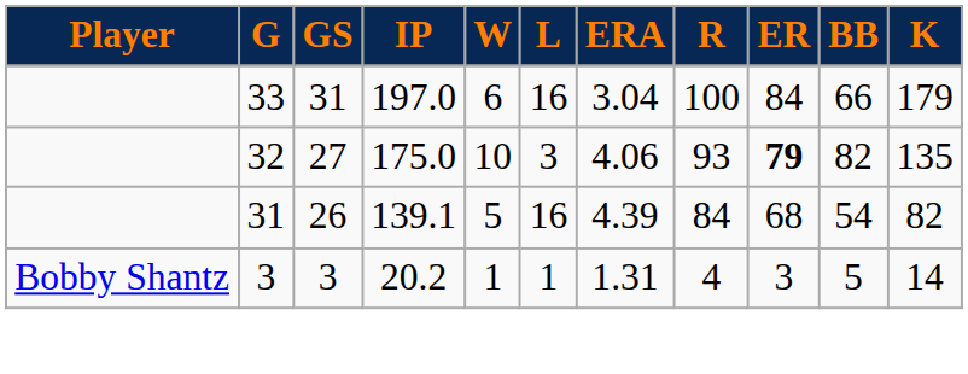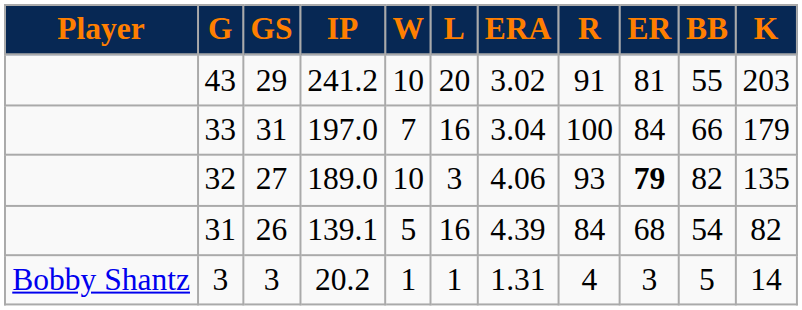+ row: 43 | 29 | 241.2 | 10 | 20 | 3.02 | 91 | 81 | 55 | 203
33 | W: 6 -> 7
32 | IP: 175.0 -> 189.0
